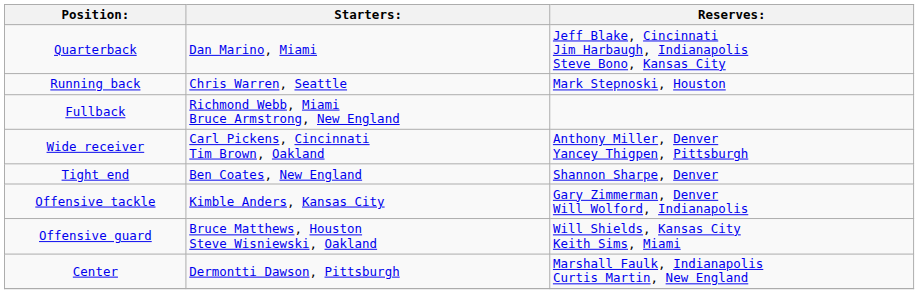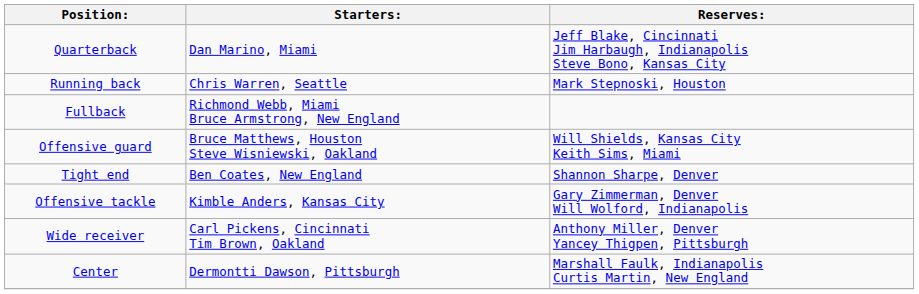rows swapped: Wide receiver <-> Offensive guard
